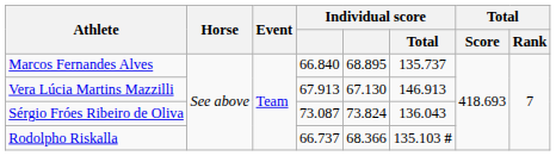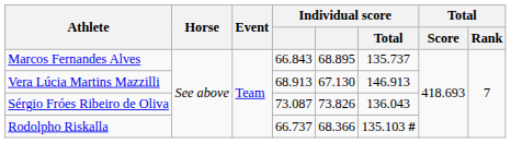Marcos Fernandes Alves | column 4: 66.840 -> 66.843
Vera Lúcia Martins Mazzilli | column 4: 67.913 -> 68.913
Sérgio Fróes Ribeiro de Oliva | column 5: 73.824 -> 73.826
